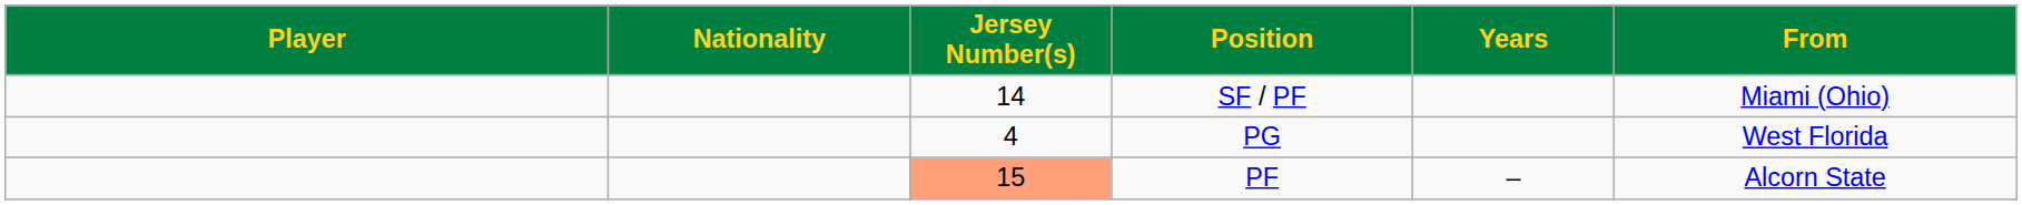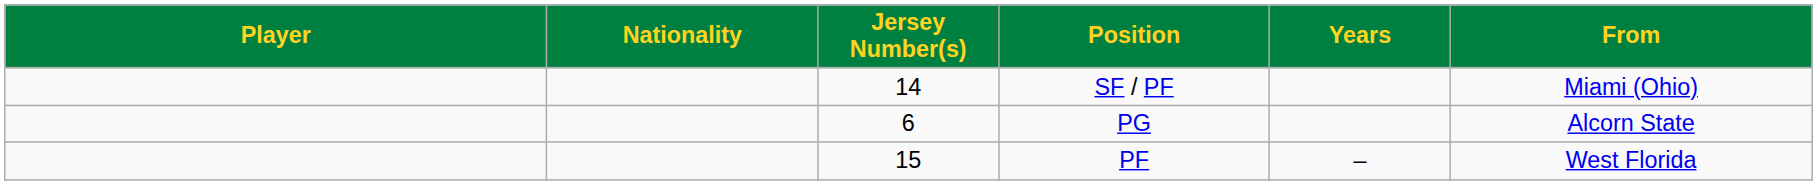PG | Jersey Number(s): 4 -> 6
PG | From: West Florida -> Alcorn State
PF | Jersey Number(s): lightsalmon background -> no background
PF | From: Alcorn State -> West Florida
